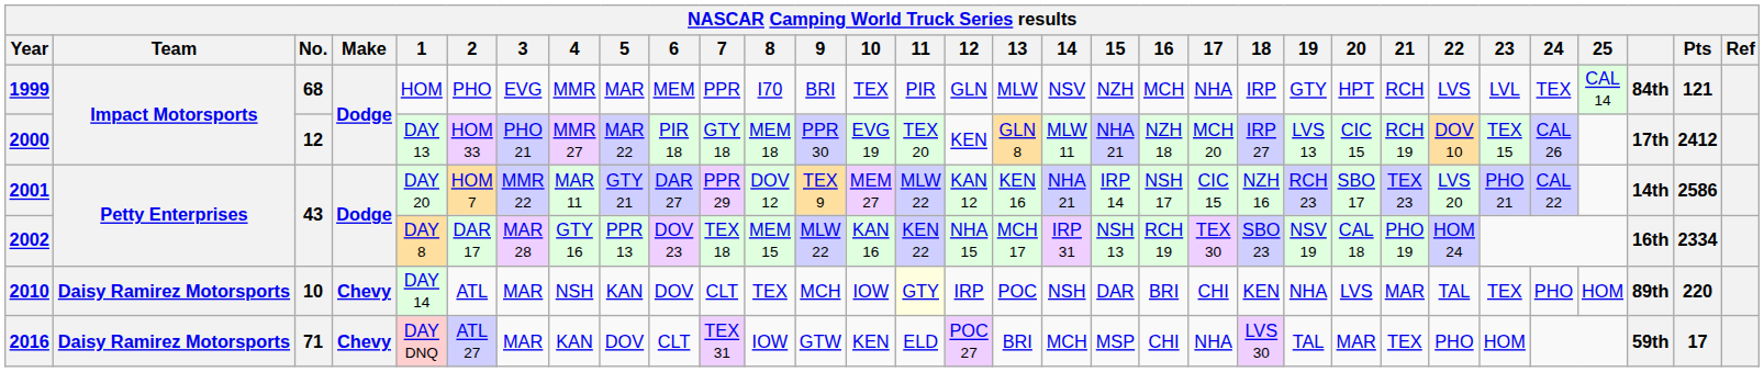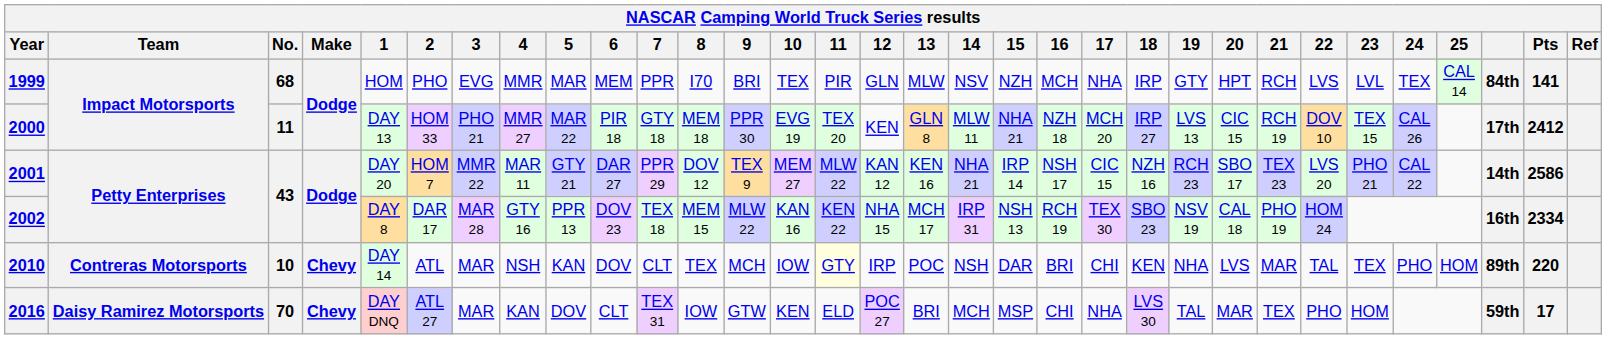1999 | Pts: 121 -> 141
2000 | No.: 12 -> 11
2010 | Team: Daisy Ramirez Motorsports -> Contreras Motorsports
2016 | No.: 71 -> 70
